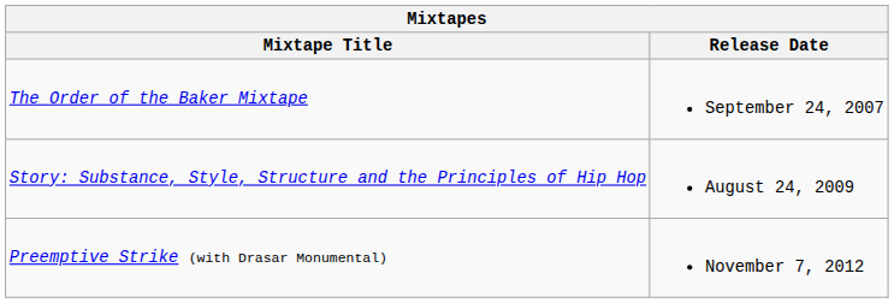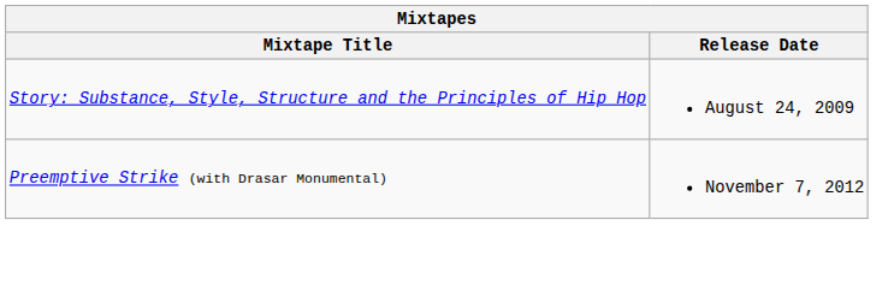- row: The Order of the Baker Mixtape | September 24, 2007
